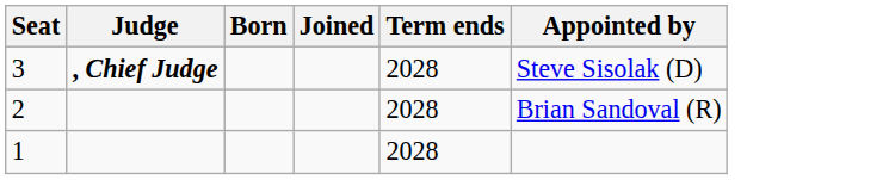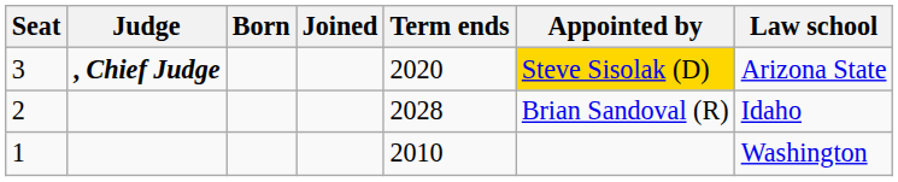+ column: Law school | Arizona State | Idaho | Washington
3 | Term ends: 2028 -> 2020
3 | Appointed by: no background -> gold background
1 | Term ends: 2028 -> 2010
